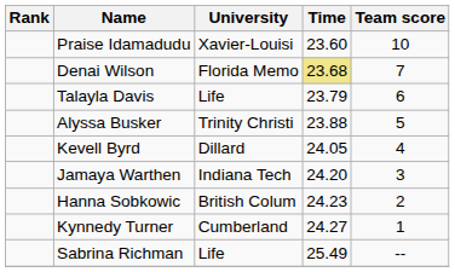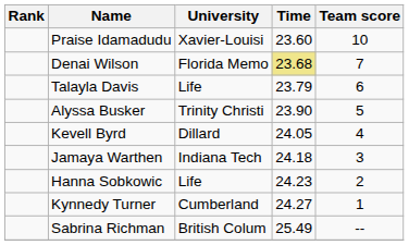Alyssa Busker | Time: 23.88 -> 23.90
Jamaya Warthen | Time: 24.20 -> 24.18
Hanna Sobkowic | University: British Colum -> Life
Sabrina Richman | University: Life -> British Colum
